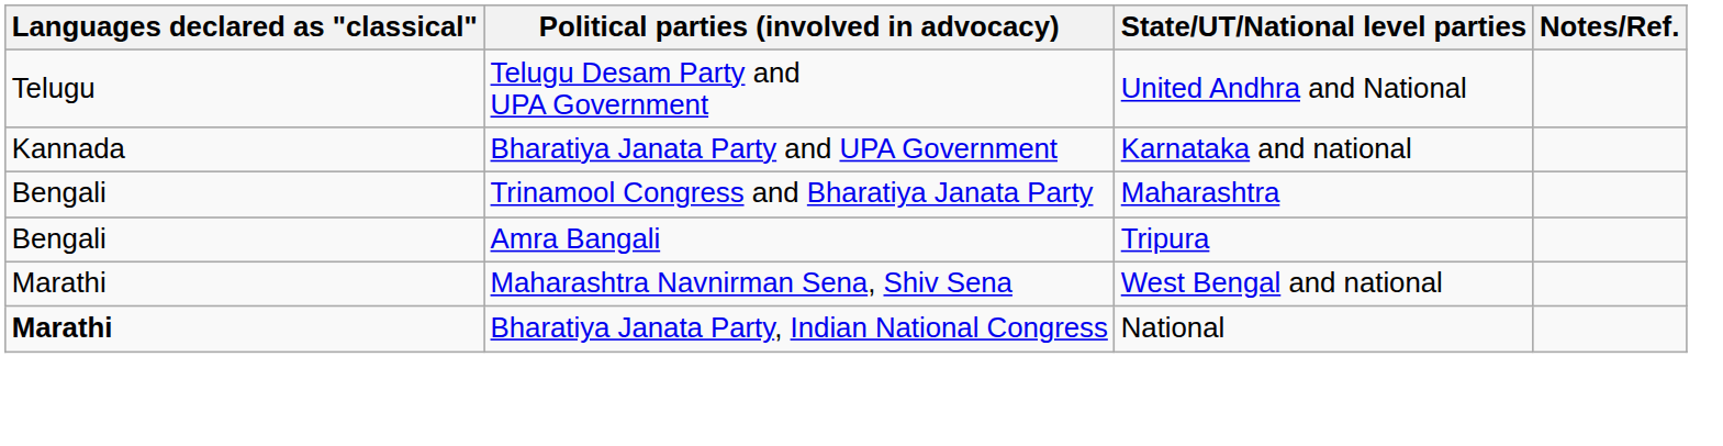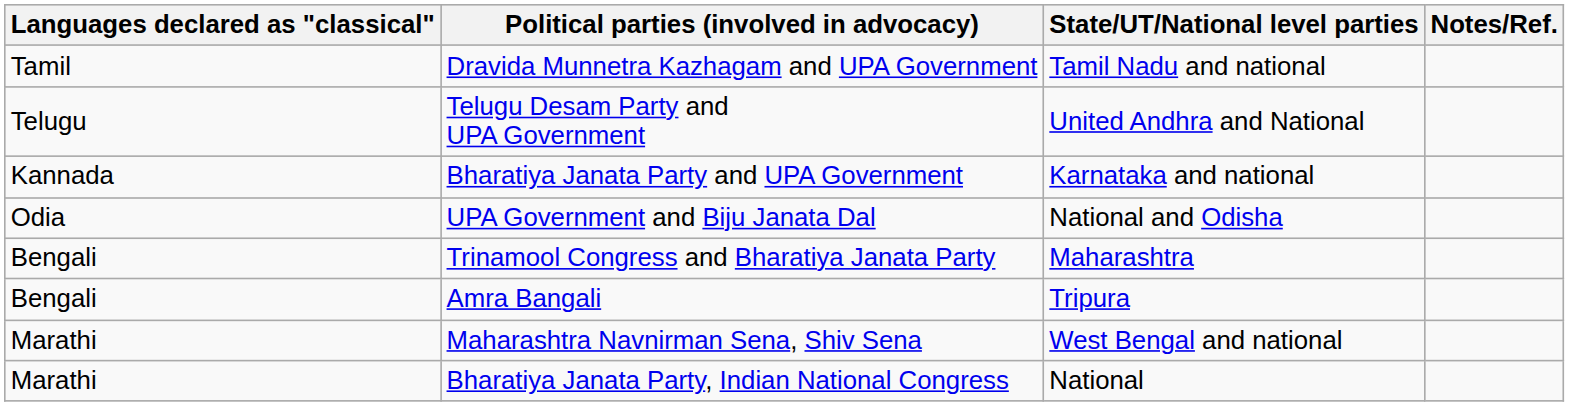+ row: Tamil | Dravida Munnetra Kazhagam and UPA Government | Tamil Nadu and national
+ row: Odia | UPA Government and Biju Janata Dal | National and Odisha
Bharatiya Janata Party, Indian National Congress | Languages declared as "classical": bold -> normal
